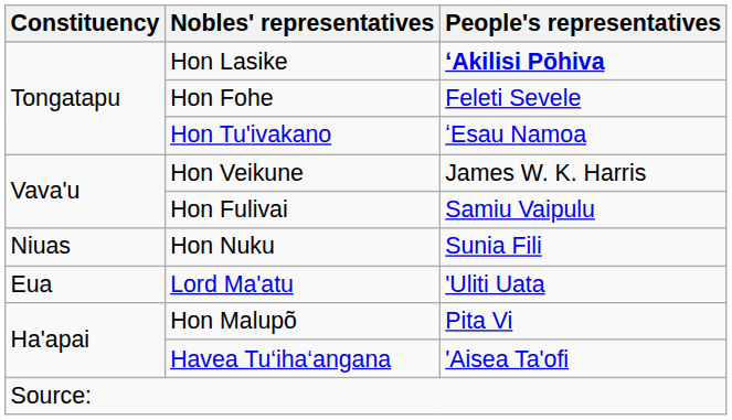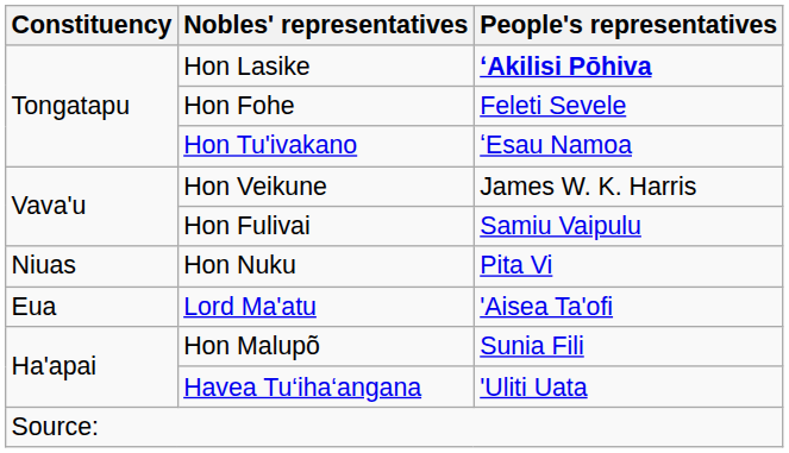Hon Nuku | People's representatives: Sunia Fili -> Pita Vi
Lord Ma'atu | People's representatives: 'Uliti Uata -> 'Aisea Ta'ofi
Hon Malupõ | People's representatives: Pita Vi -> Sunia Fili
Havea Tu‘iha‘angana | People's representatives: 'Aisea Ta'ofi -> 'Uliti Uata
